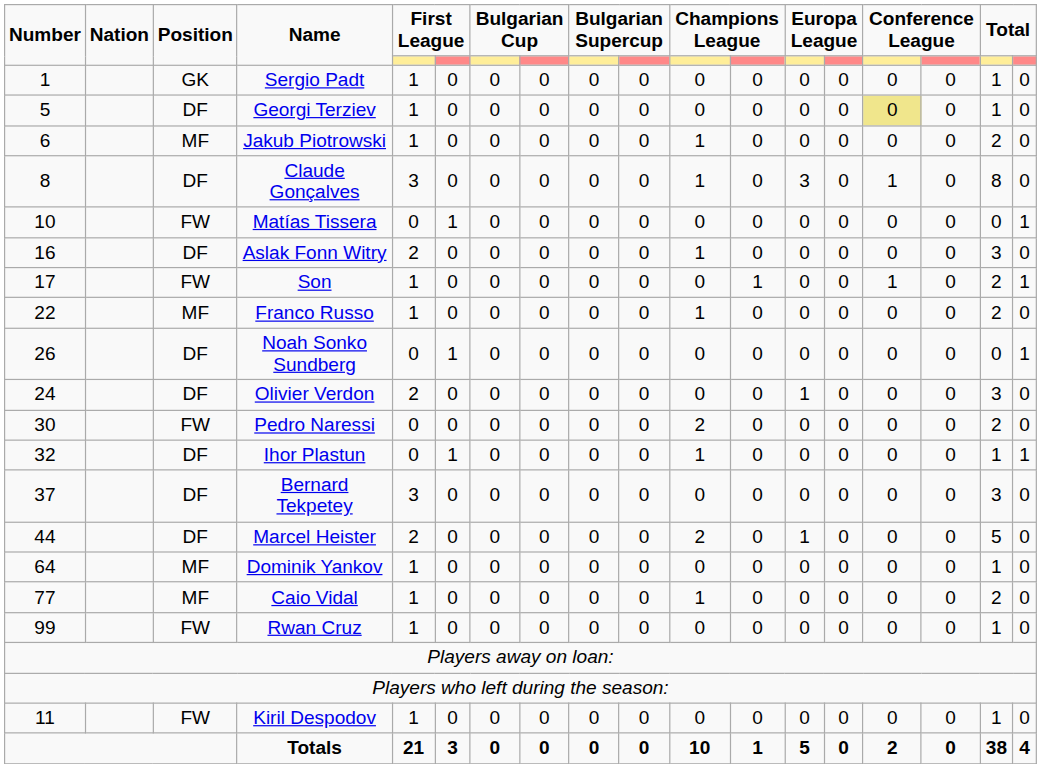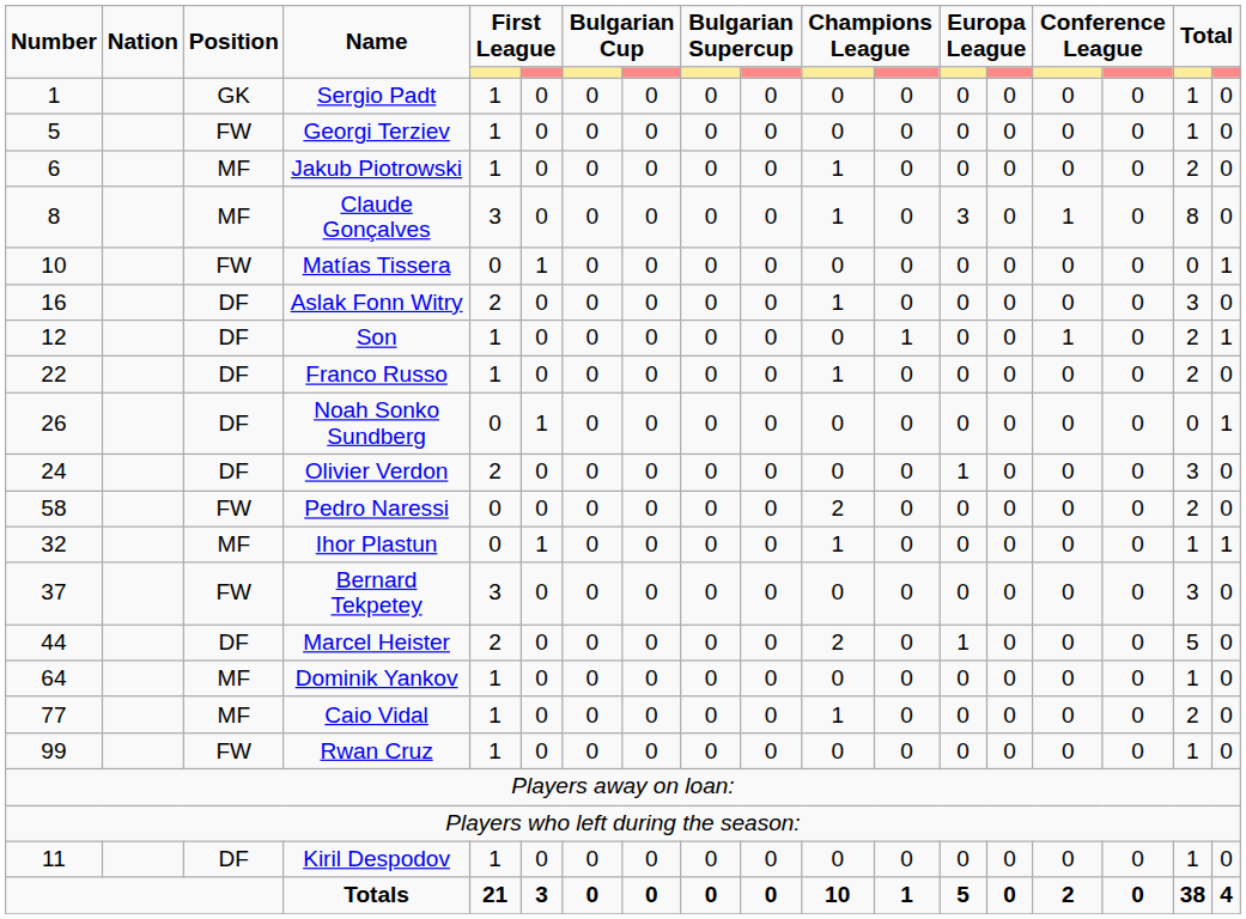Georgi Terziev | Position: DF -> FW
Georgi Terziev | column 15: khaki background -> no background
Claude Gonçalves | Position: DF -> MF
Son | Number: 17 -> 12
Son | Position: FW -> DF
Franco Russo | Position: MF -> DF
Pedro Naressi | Number: 30 -> 58
Ihor Plastun | Position: DF -> MF
Bernard Tekpetey | Position: DF -> FW
Kiril Despodov | Position: FW -> DF
